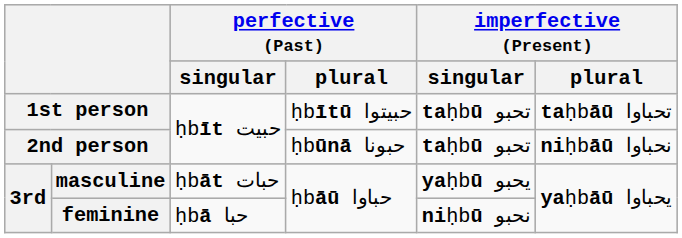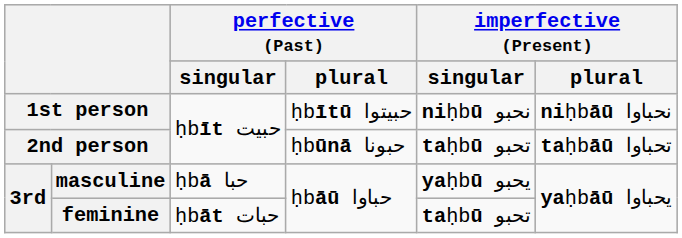1st person | imperfective (Present) / singular: taḥbū تحبو -> niḥbū نحبو
1st person | imperfective (Present) / plural: taḥbāū تحباوا -> niḥbāū نحباوا
2nd person | imperfective (Present) / plural: niḥbāū نحباوا -> taḥbāū تحباوا
masculine | perfective (Past) / singular: ḥbāt حبات -> ḥbā حبا
feminine | perfective (Past) / singular: ḥbā حبا -> ḥbāt حبات
feminine | imperfective (Present) / singular: niḥbū نحبو -> taḥbū تحبو
